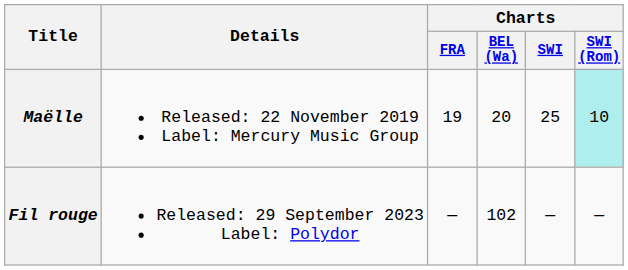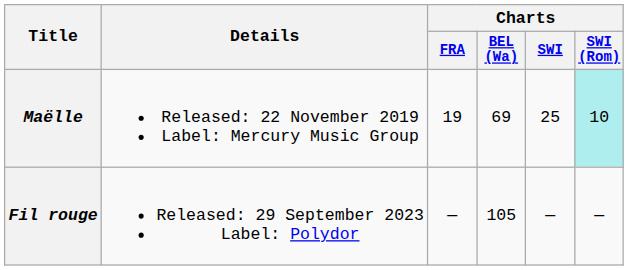Maëlle | Charts / BEL (Wa): 20 -> 69
Fil rouge | Charts / BEL (Wa): 102 -> 105
